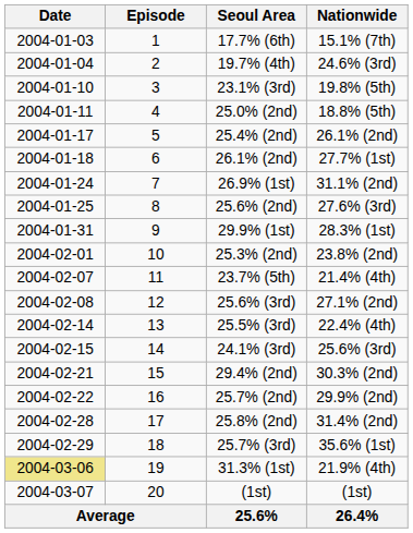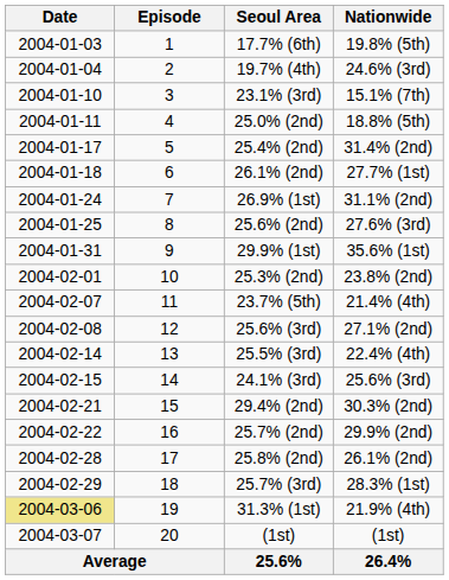17.7% (6th) | Nationwide: 15.1% (7th) -> 19.8% (5th)
23.1% (3rd) | Nationwide: 19.8% (5th) -> 15.1% (7th)
25.4% (2nd) | Nationwide: 26.1% (2nd) -> 31.4% (2nd)
29.9% (1st) | Nationwide: 28.3% (1st) -> 35.6% (1st)
25.8% (2nd) | Nationwide: 31.4% (2nd) -> 26.1% (2nd)
25.7% (3rd) | Nationwide: 35.6% (1st) -> 28.3% (1st)
